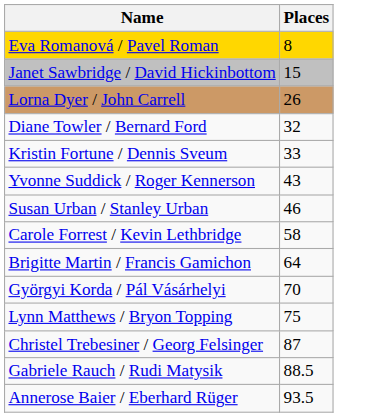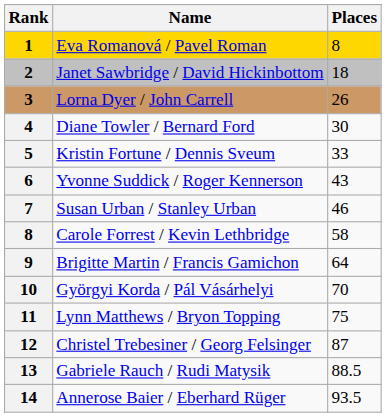+ column: Rank | 1 | 2 | 3 | 4 | 5 | 6 | 7 | 8 | 9 | 10 | 11 | 12 | 13 | 14
Janet Sawbridge / David Hickinbottom | Places: 15 -> 18
Diane Towler / Bernard Ford | Places: 32 -> 30
